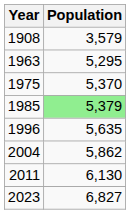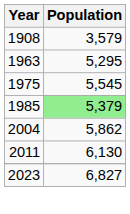1975 | Population: 5,370 -> 5,545
- row: 1996 | 5,635
